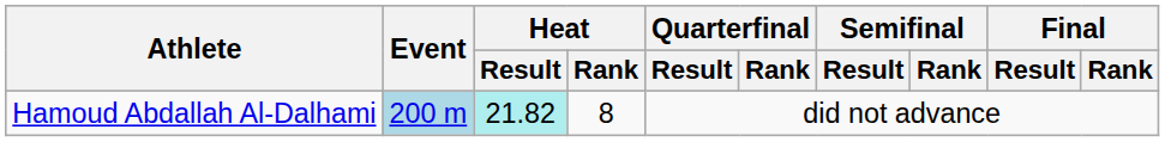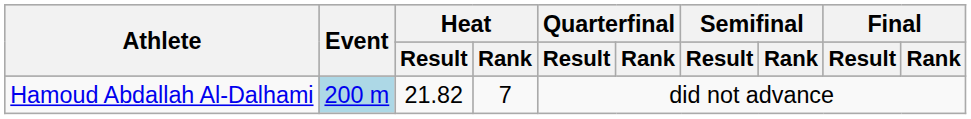Hamoud Abdallah Al-Dalhami | Heat / Result: paleturquoise background -> no background
Hamoud Abdallah Al-Dalhami | Heat / Rank: 8 -> 7
